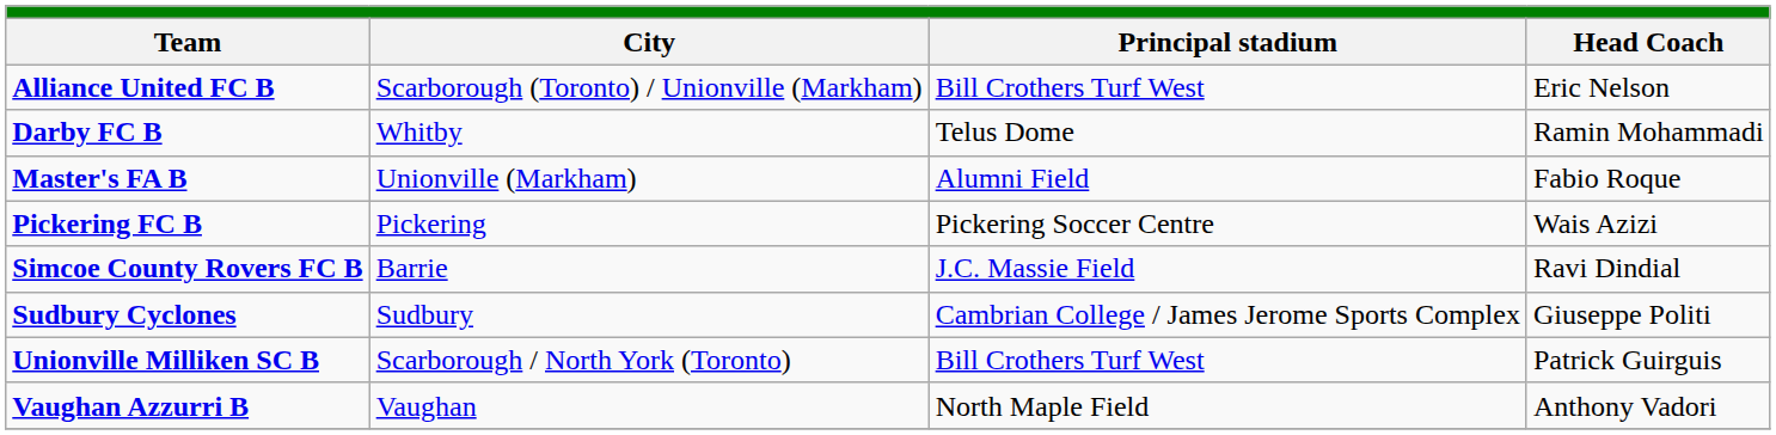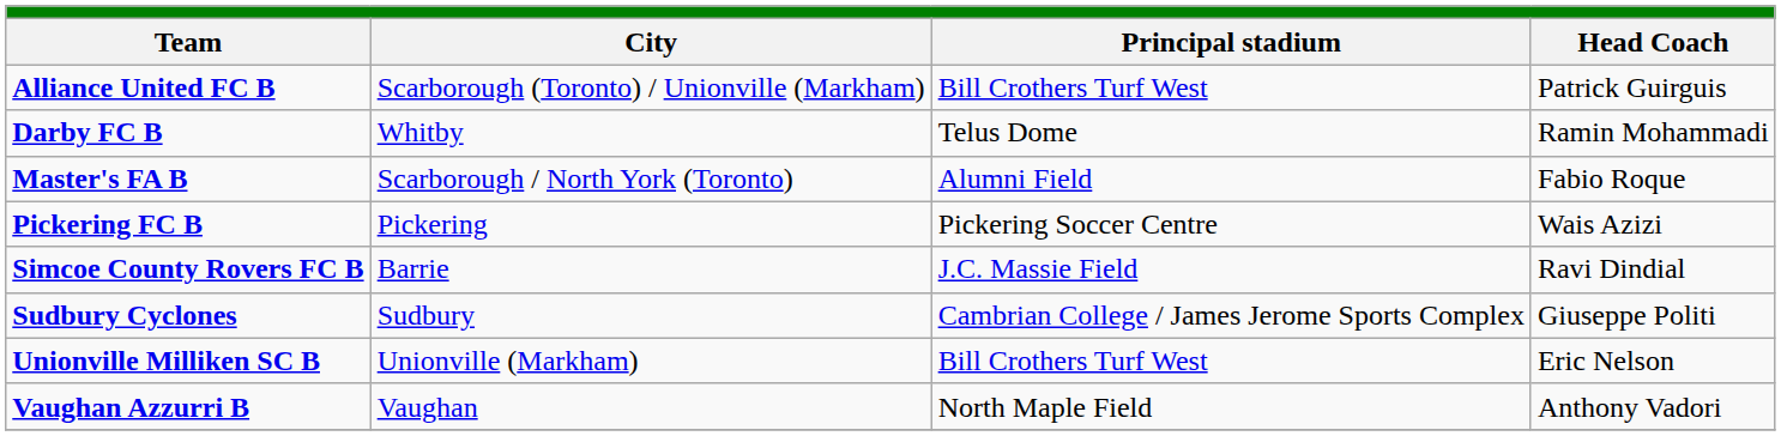Alliance United FC B | Head Coach: Eric Nelson -> Patrick Guirguis
Master's FA B | City: Unionville (Markham) -> Scarborough / North York (Toronto)
Unionville Milliken SC B | City: Scarborough / North York (Toronto) -> Unionville (Markham)
Unionville Milliken SC B | Head Coach: Patrick Guirguis -> Eric Nelson
